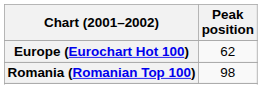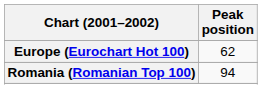Romania (Romanian Top 100) | Peak position: 98 -> 94
